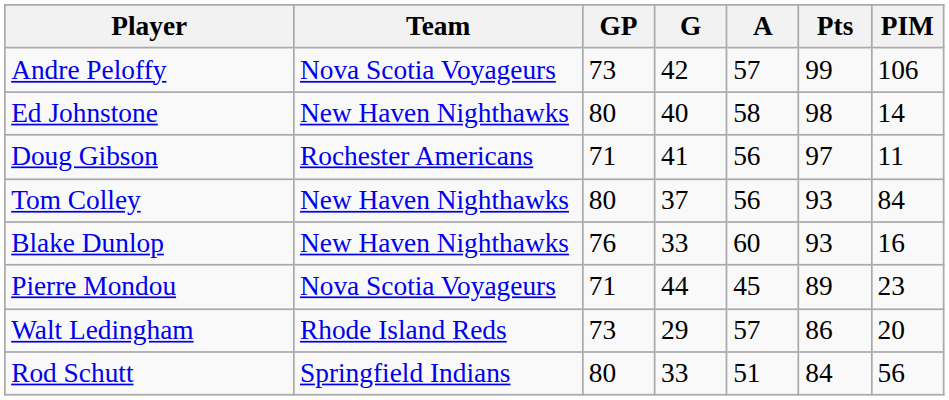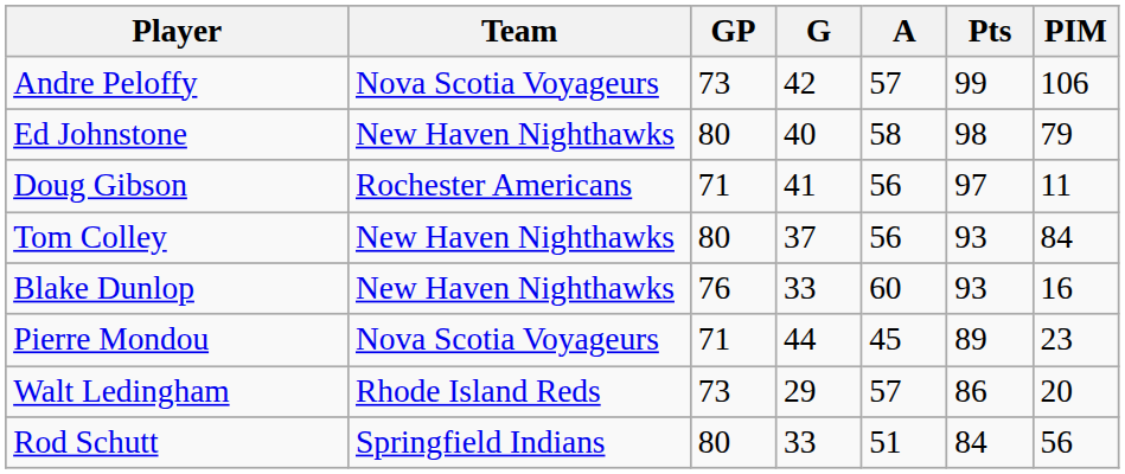Ed Johnstone | PIM: 14 -> 79
